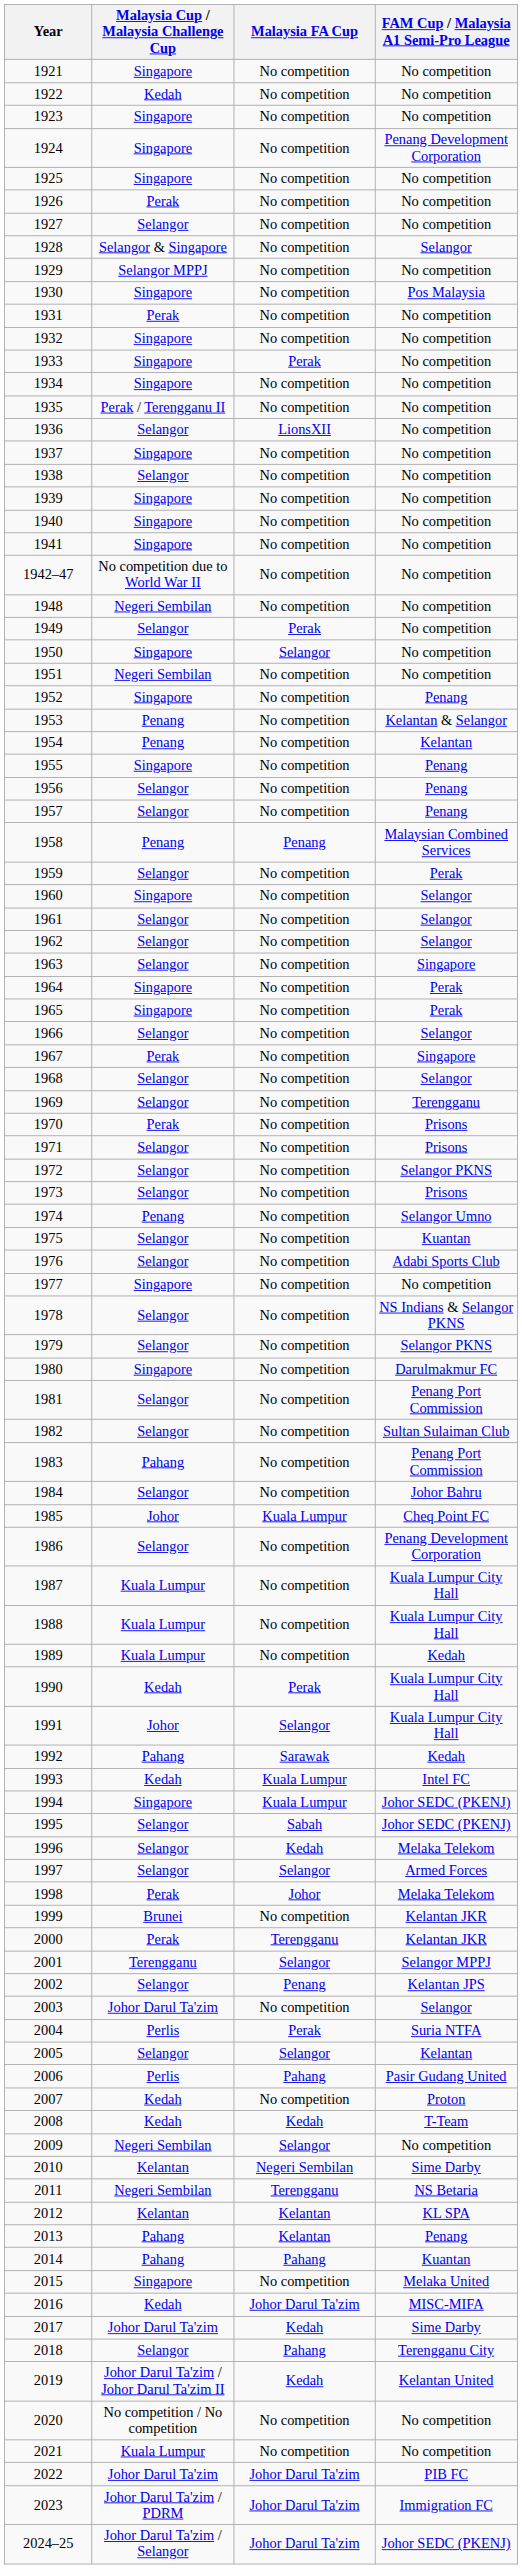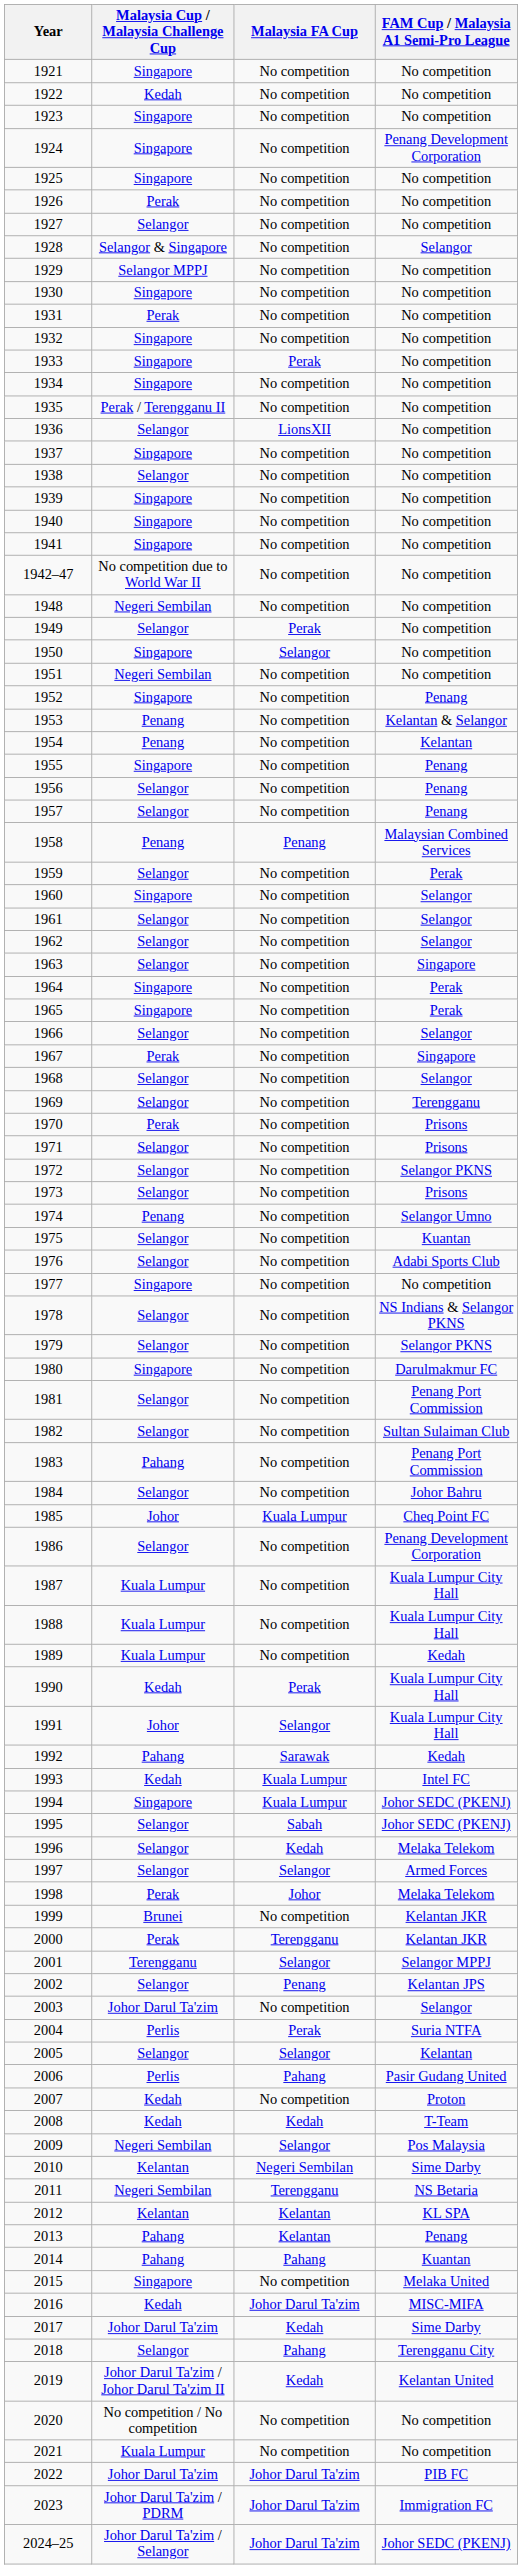1930 | FAM Cup / Malaysia A1 Semi-Pro League: Pos Malaysia -> No competition
2009 | FAM Cup / Malaysia A1 Semi-Pro League: No competition -> Pos Malaysia
